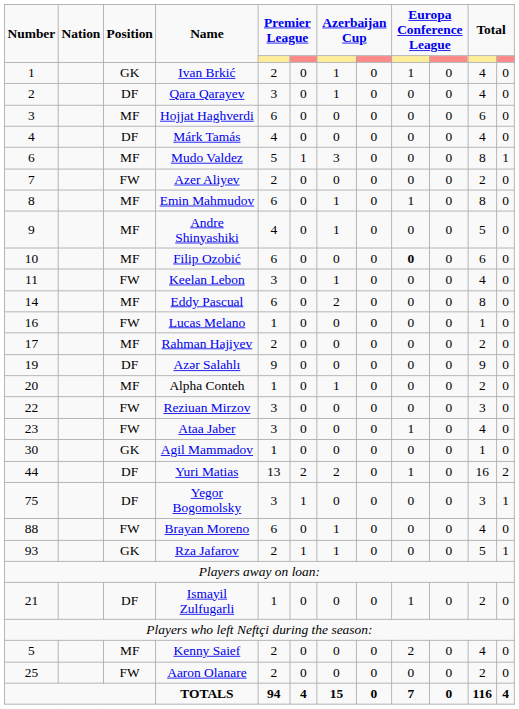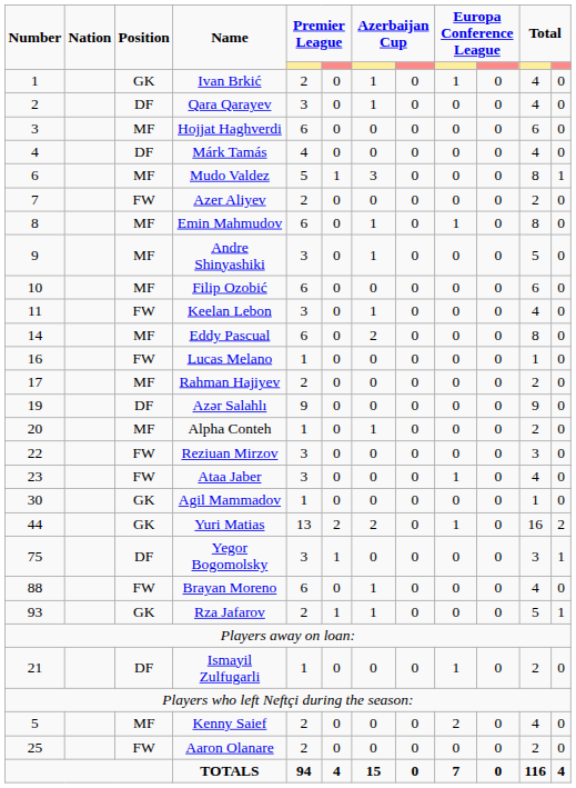Andre Shinyashiki | column 5: 4 -> 3
Filip Ozobić | column 9: bold -> normal
Yuri Matias | Position: DF -> GK
